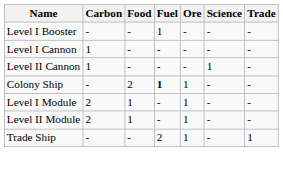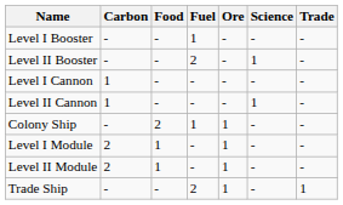+ row: Level II Booster | - | - | 2 | - | 1 | -
Colony Ship | Fuel: bold -> normal
